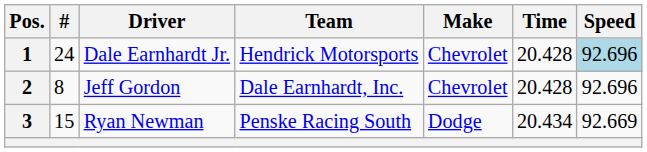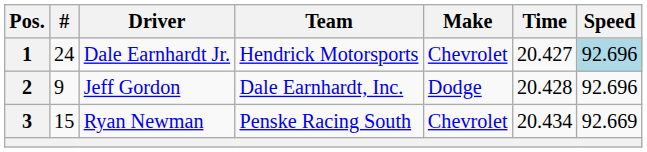1 | Time: 20.428 -> 20.427
2 | #: 8 -> 9
2 | Make: Chevrolet -> Dodge
3 | Make: Dodge -> Chevrolet
